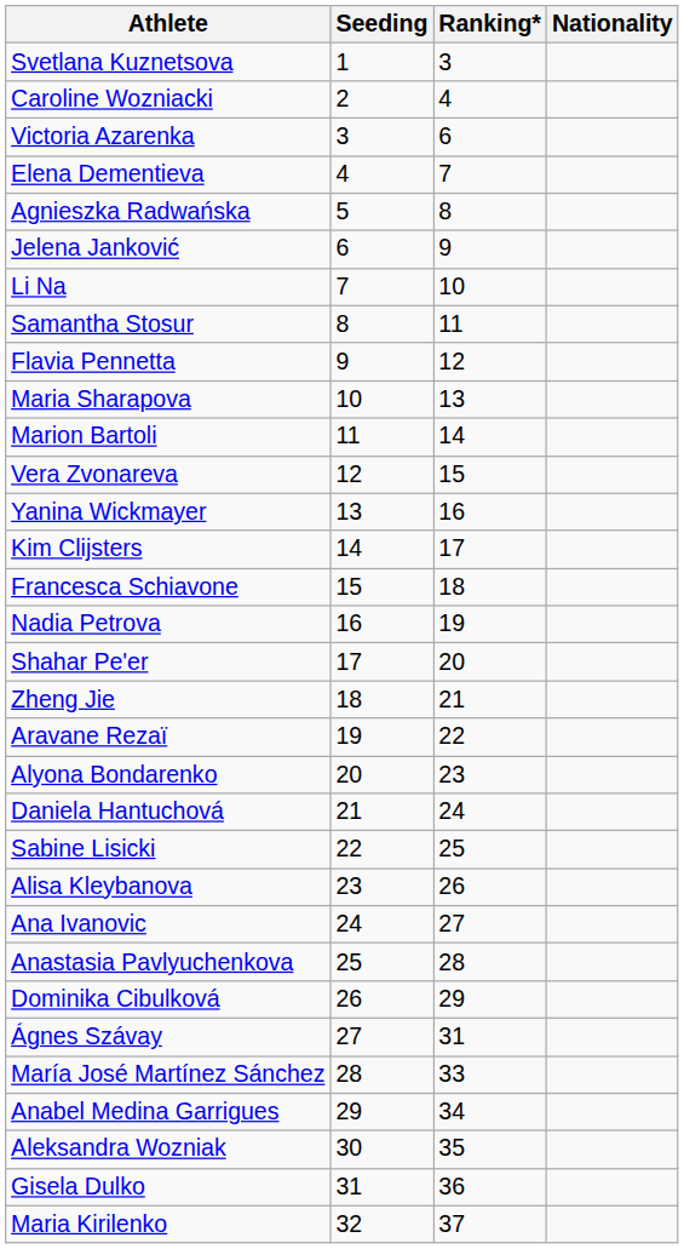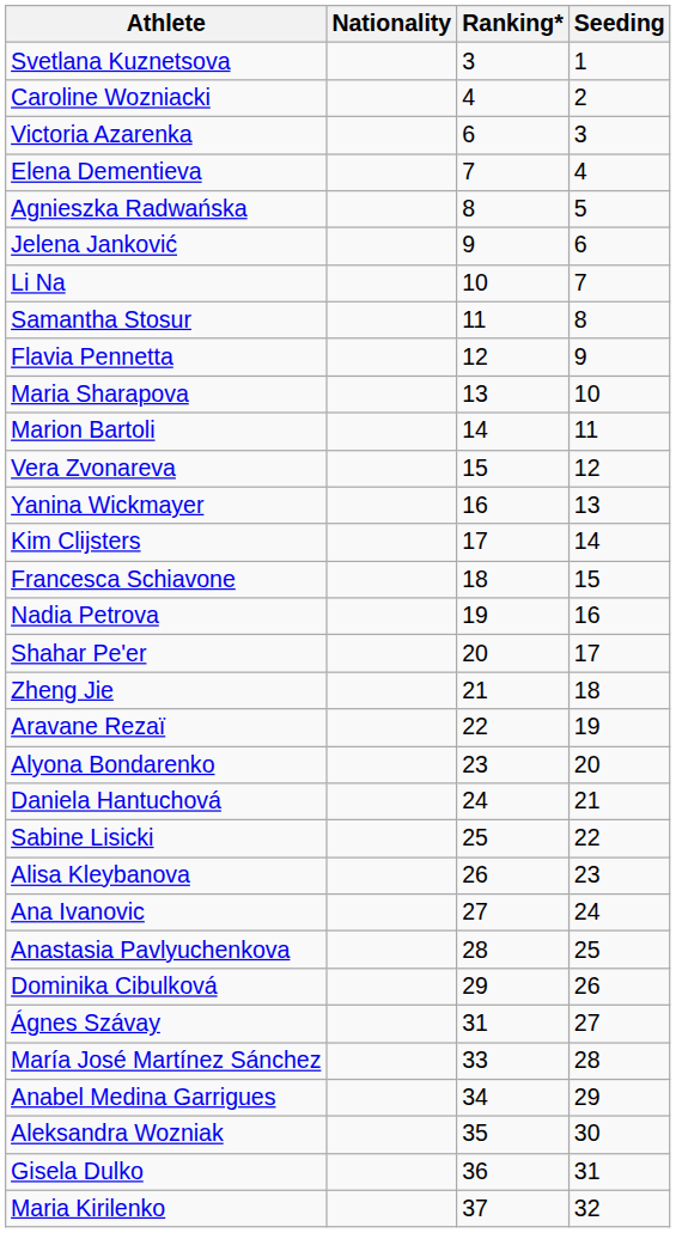columns swapped: Nationality <-> Seeding
